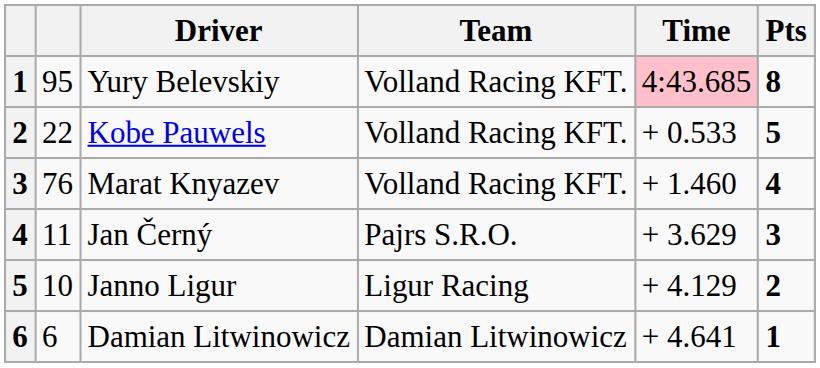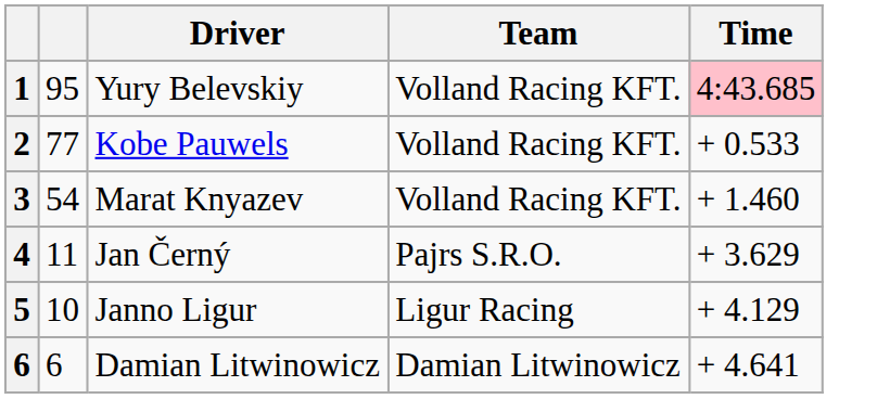- column: Pts | 8 | 5 | 4 | 3 | 2 | 1
Kobe Pauwels | column 2: 22 -> 77
Marat Knyazev | column 2: 76 -> 54
